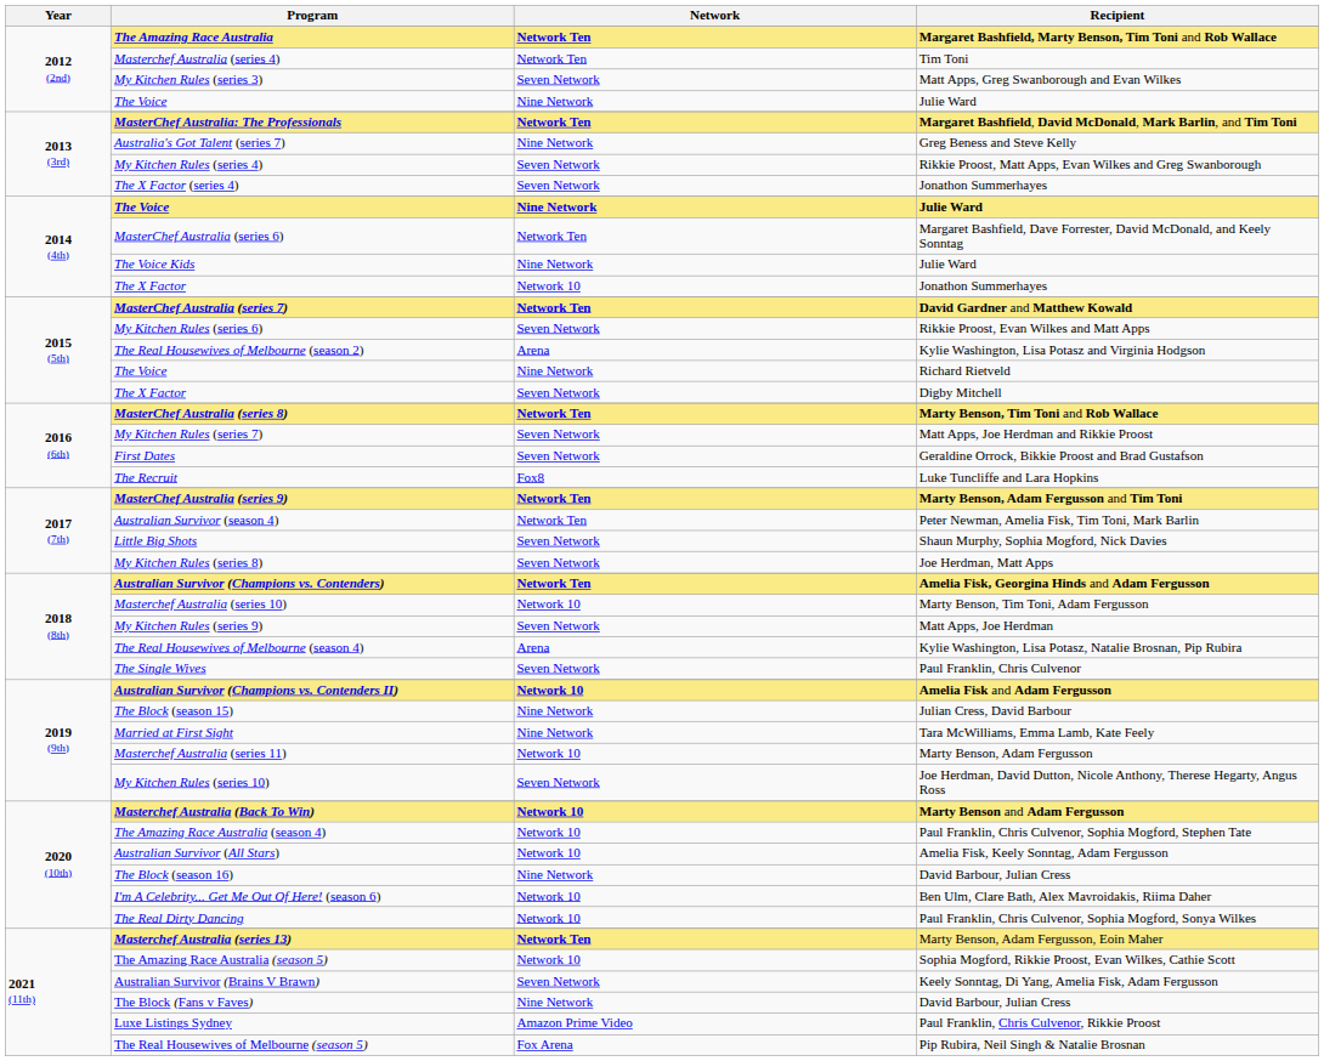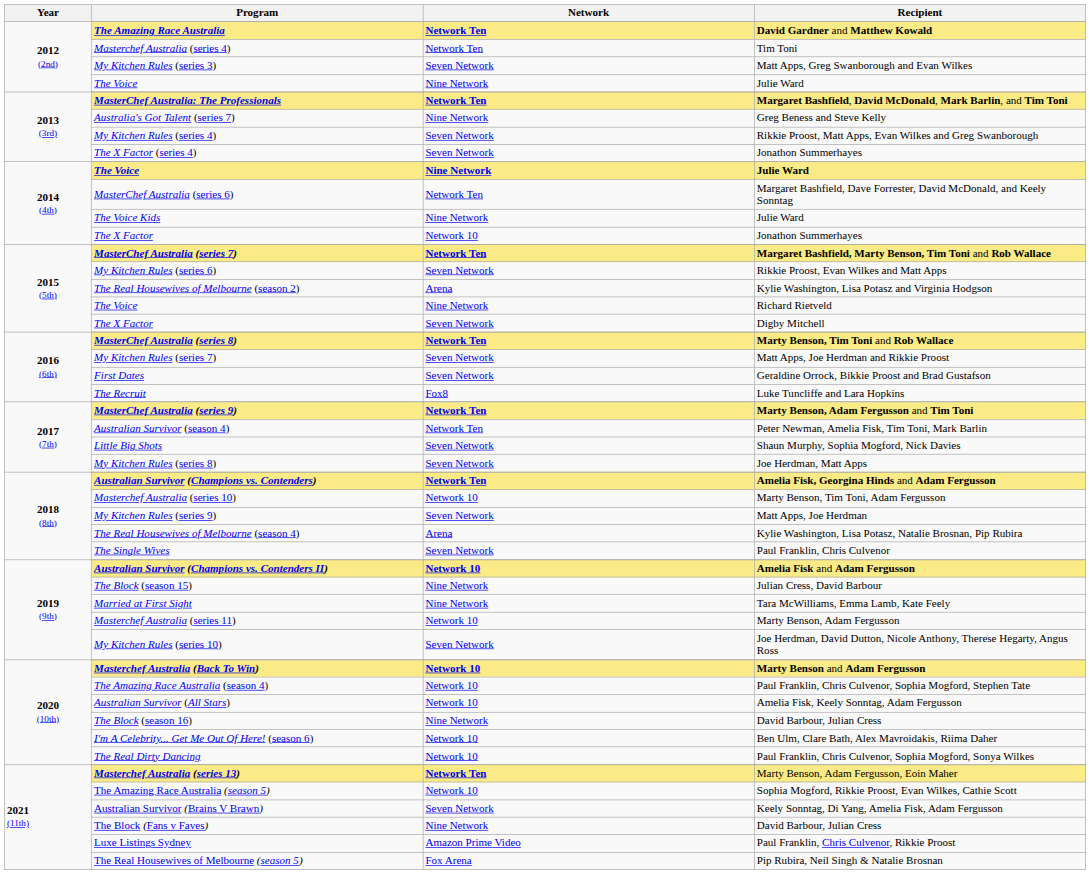The Amazing Race Australia | Recipient: Margaret Bashfield, Marty Benson, Tim Toni and Rob Wallace -> David Gardner and Matthew Kowald
MasterChef Australia (series 7) | Recipient: David Gardner and Matthew Kowald -> Margaret Bashfield, Marty Benson, Tim Toni and Rob Wallace
